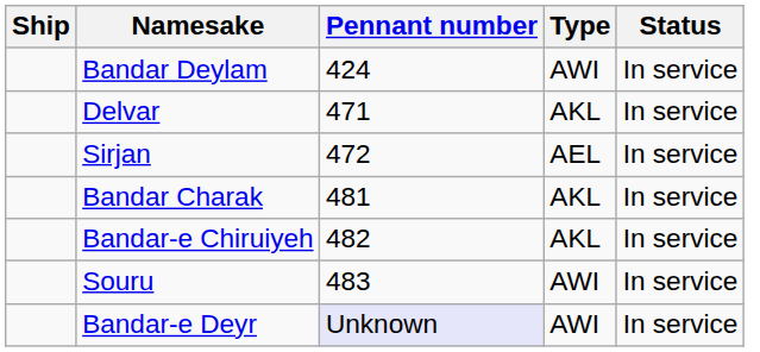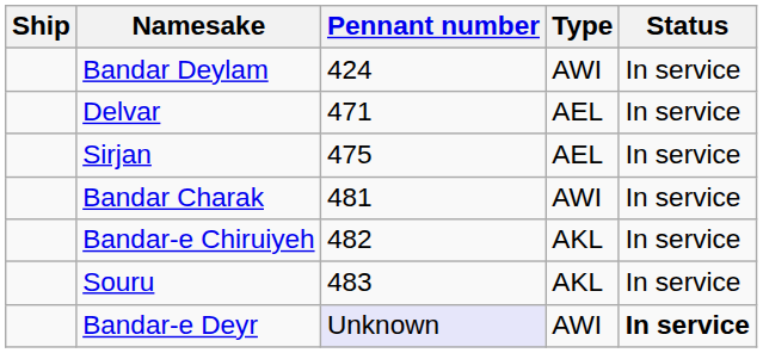Delvar | Type: AKL -> AEL
Sirjan | Pennant number: 472 -> 475
Bandar Charak | Type: AKL -> AWI
Souru | Type: AWI -> AKL
Bandar-e Deyr | Status: normal -> bold
